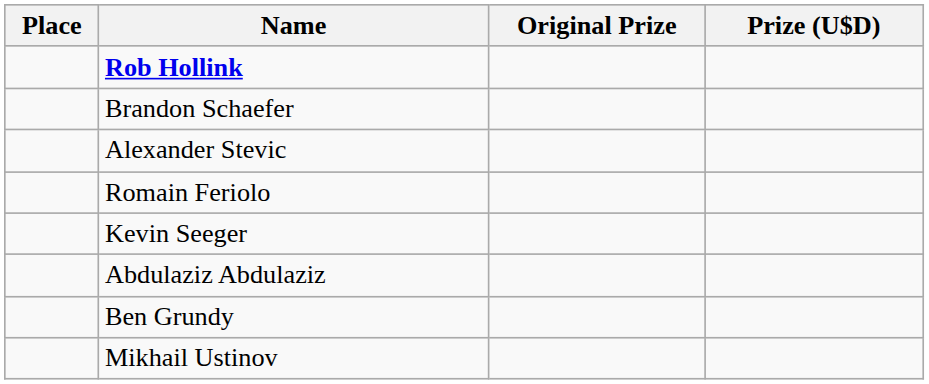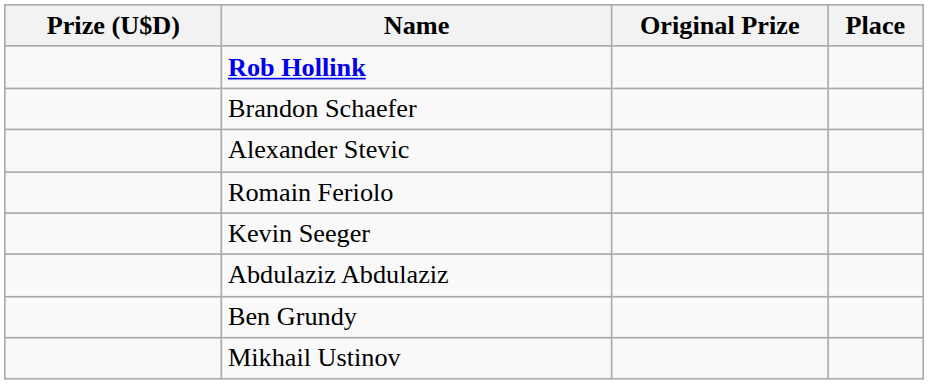columns swapped: Place <-> Prize (U$D)
